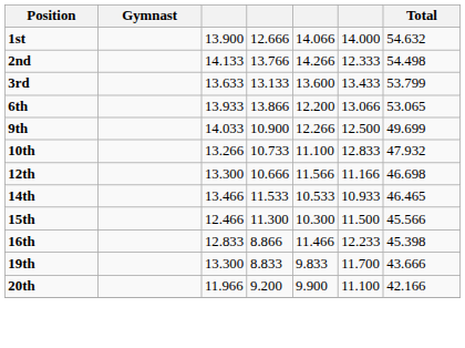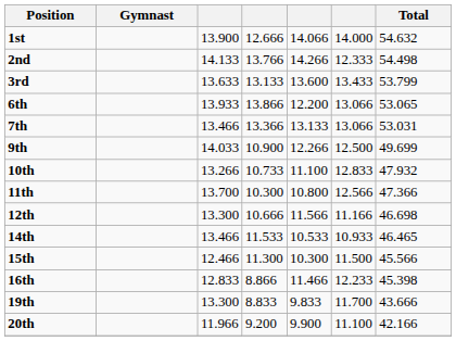+ row: 7th | 13.466 | 13.366 | 13.133 | 13.066 | 53.031
+ row: 11th | 13.700 | 10.300 | 10.800 | 12.566 | 47.366
